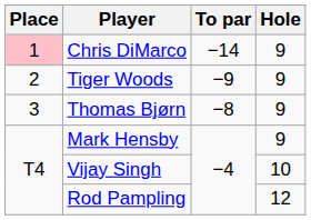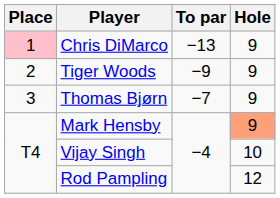Chris DiMarco | To par: −14 -> −13
Thomas Bjørn | To par: −8 -> −7
Mark Hensby | Hole: no background -> lightsalmon background
